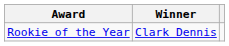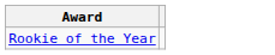- column: Winner | Clark Dennis
